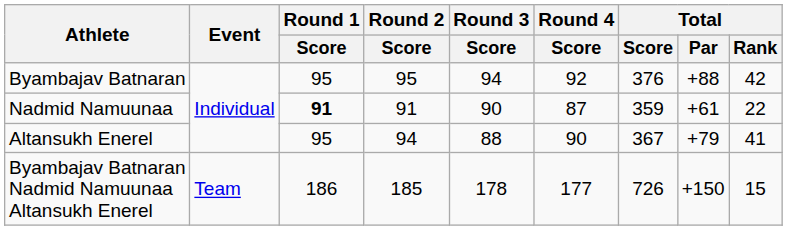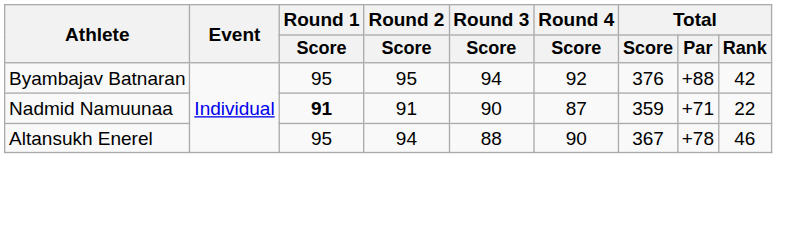Nadmid Namuunaa | Total / Par: +61 -> +71
Altansukh Enerel | Total / Par: +79 -> +78
Altansukh Enerel | Total / Rank: 41 -> 46
- row: Byambajav Batnaran Nadmid Namuunaa Altansukh Enerel | Team | 186 | 185 | 178 | 177 | 726 | +150 | 15
